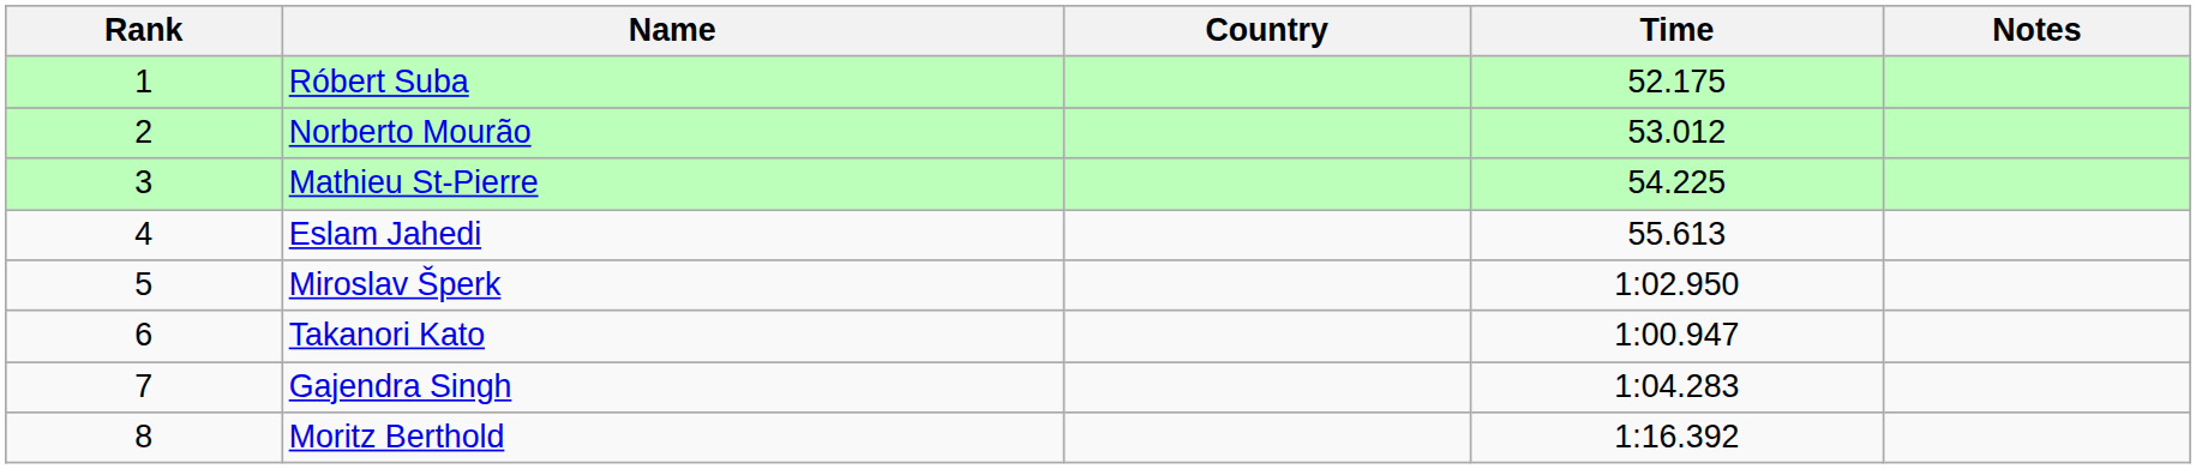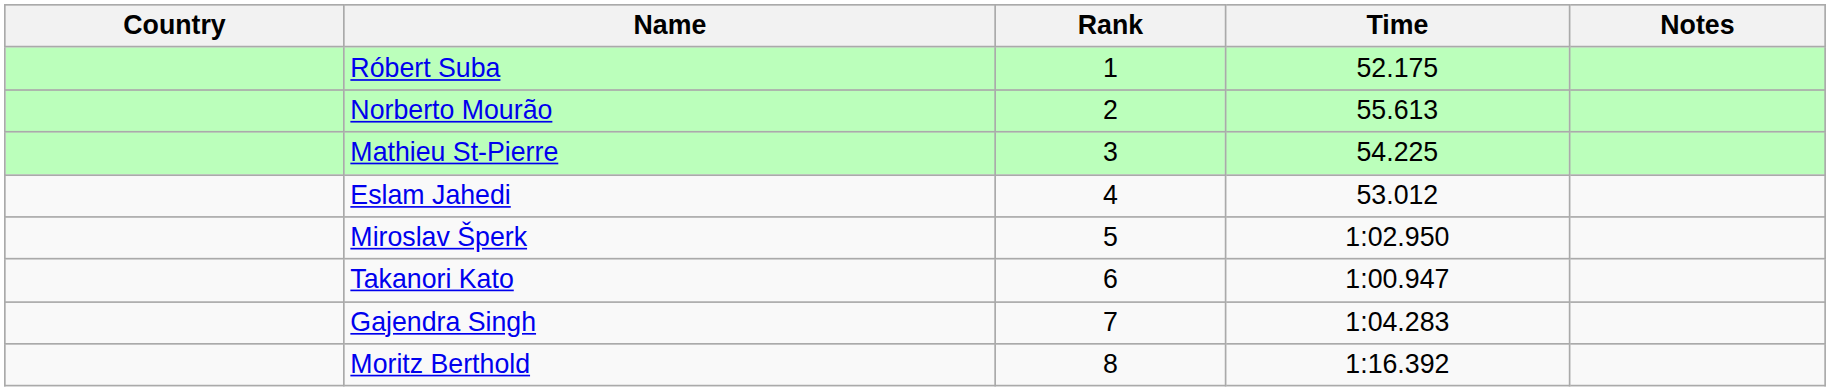columns swapped: Rank <-> Country
Norberto Mourão | Time: 53.012 -> 55.613
Eslam Jahedi | Time: 55.613 -> 53.012
